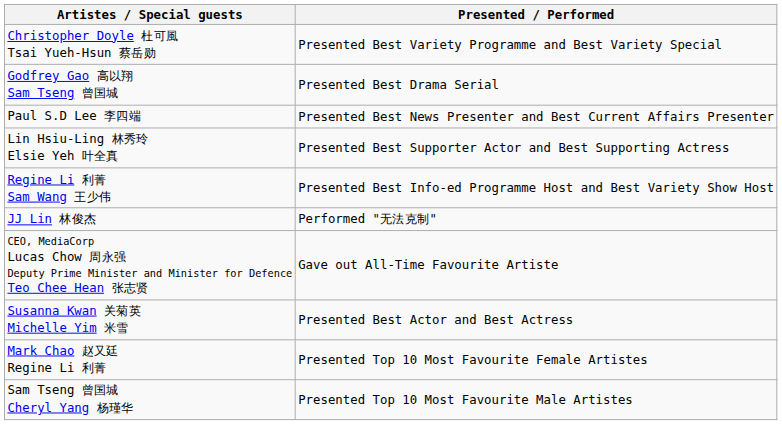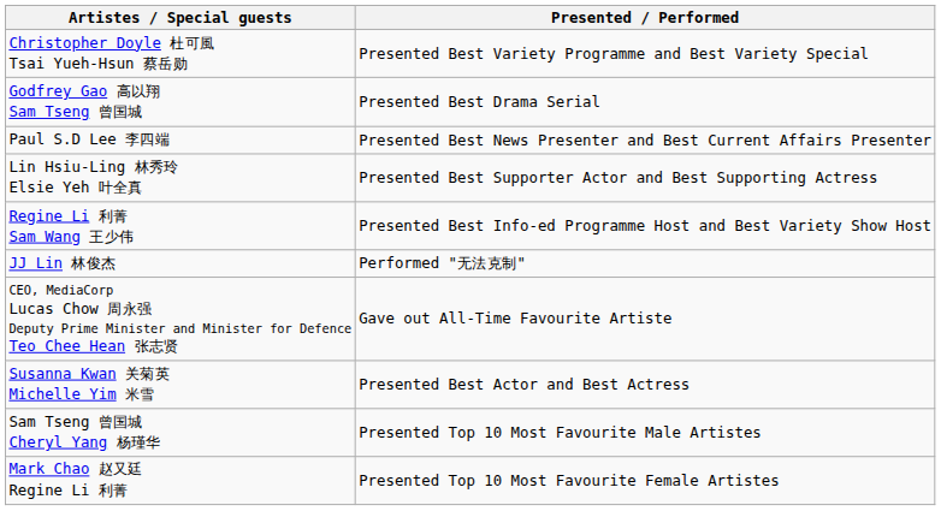rows swapped: Sam Tseng 曾国城 Cheryl Yang 杨瑾华 <-> Mark Chao 赵又廷 Regine Li 利菁
